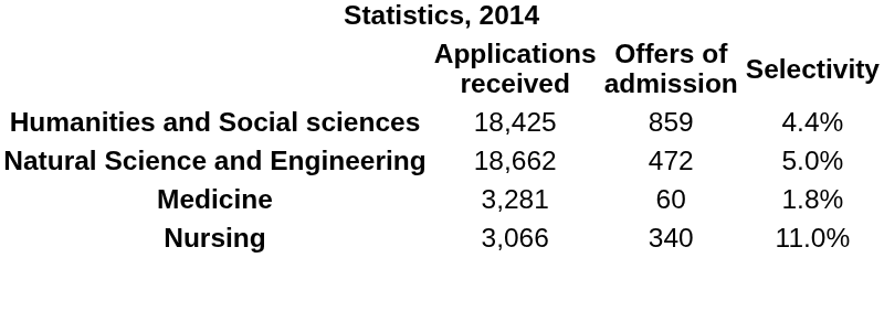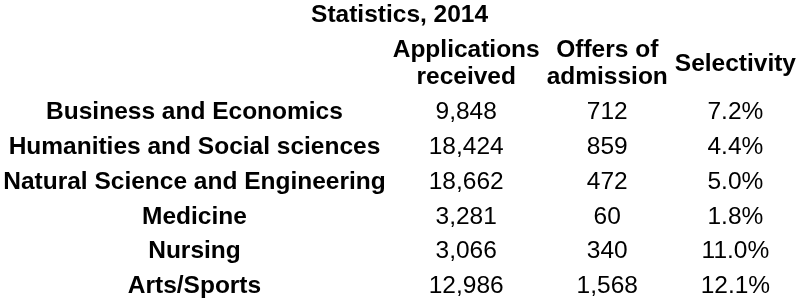+ row: Business and Economics | 9,848 | 712 | 7.2%
Humanities and Social sciences | Applications received: 18,425 -> 18,424
+ row: Arts/Sports | 12,986 | 1,568 | 12.1%
